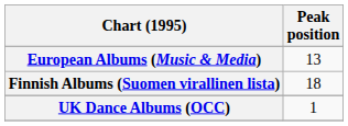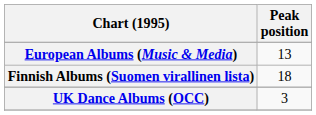UK Dance Albums (OCC) | Peak position: 1 -> 3
